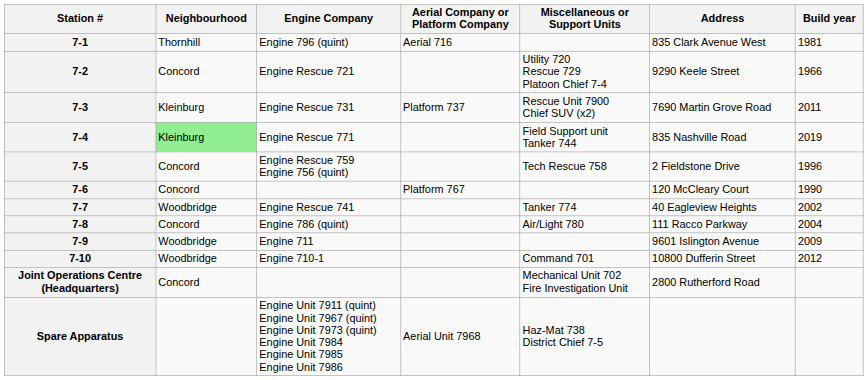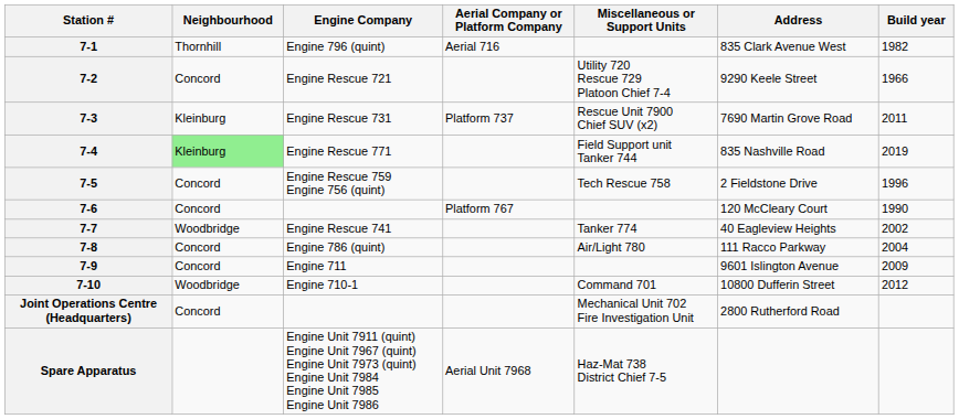7-1 | Build year: 1981 -> 1982
7-9 | Neighbourhood: Woodbridge -> Concord
